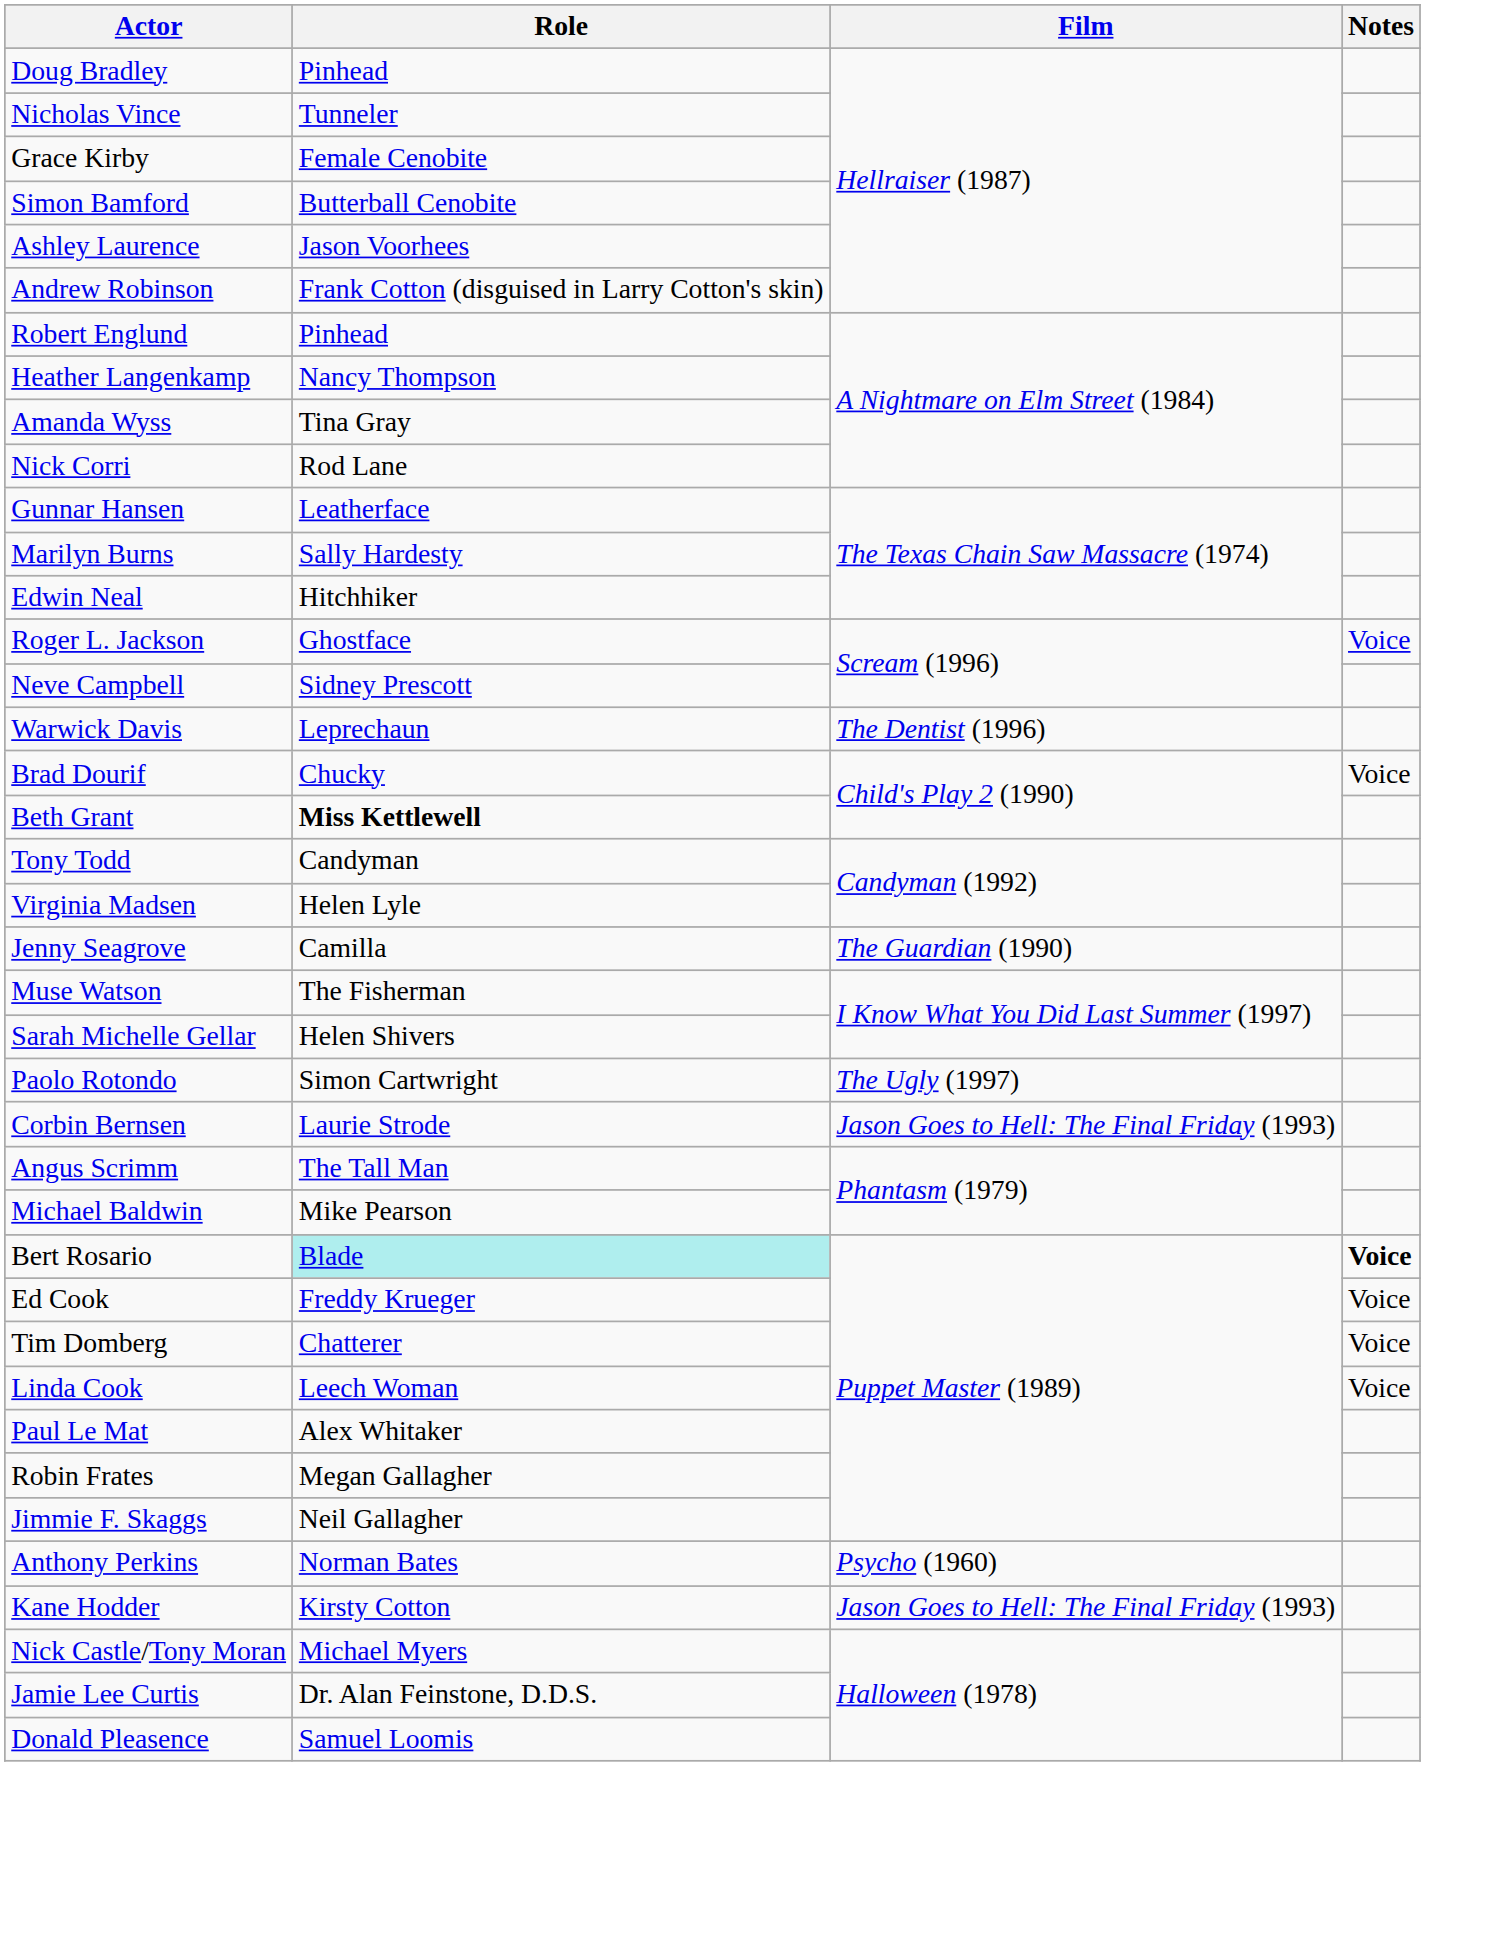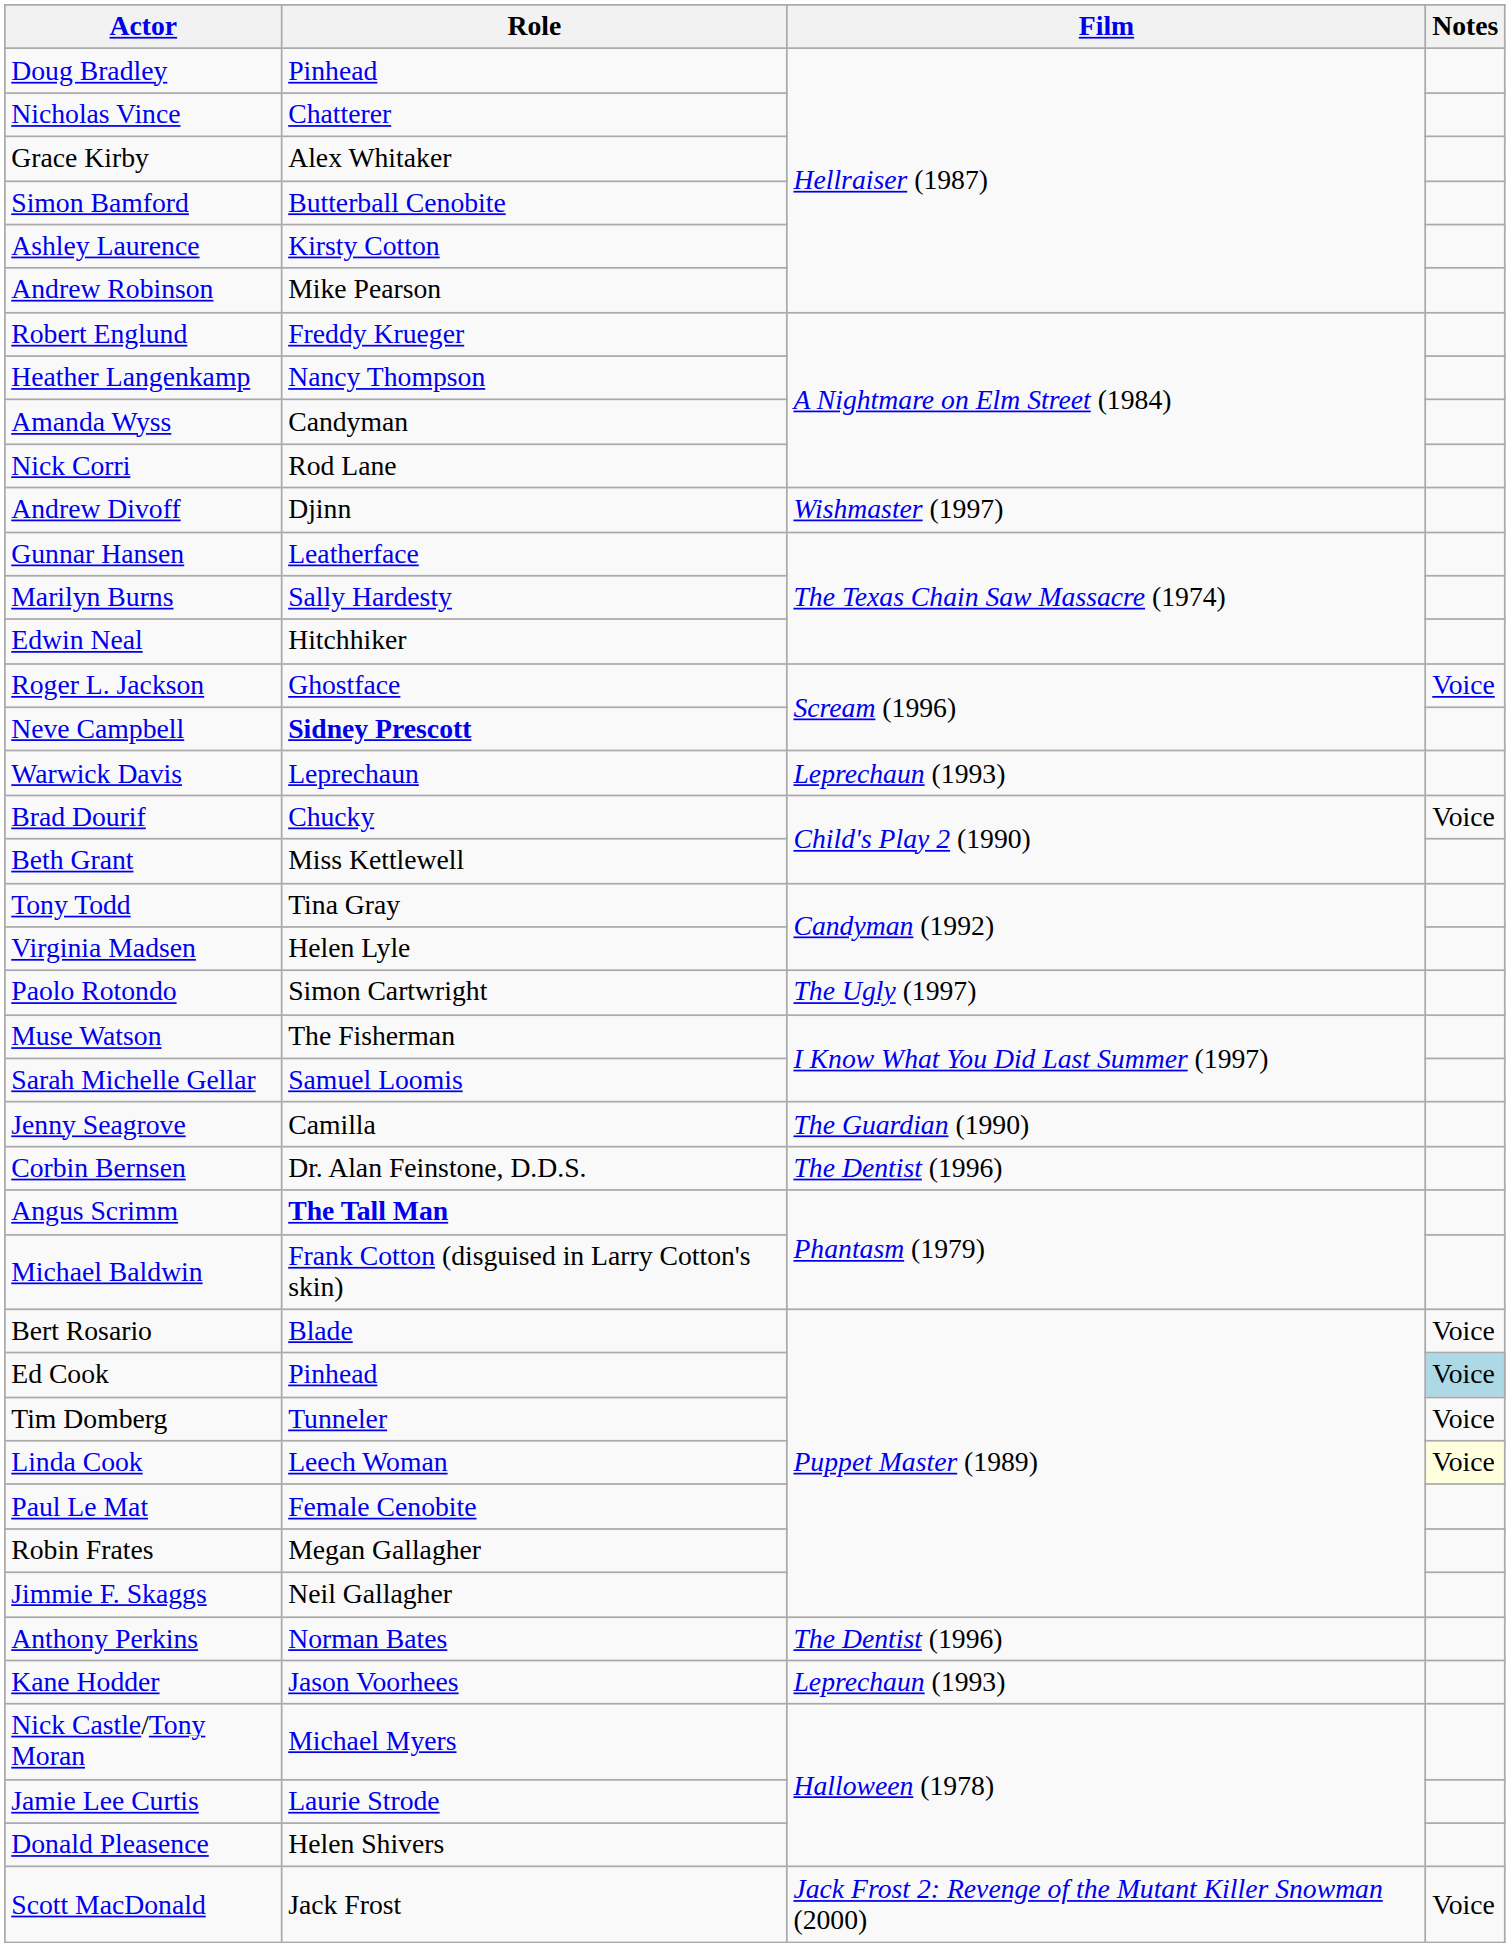Nicholas Vince | Role: Tunneler -> Chatterer
Grace Kirby | Role: Female Cenobite -> Alex Whitaker
Ashley Laurence | Role: Jason Voorhees -> Kirsty Cotton
Andrew Robinson | Role: Frank Cotton (disguised in Larry Cotton's skin) -> Mike Pearson
Robert Englund | Role: Pinhead -> Freddy Krueger
Amanda Wyss | Role: Tina Gray -> Candyman
+ row: Andrew Divoff | Djinn | Wishmaster (1997)
Neve Campbell | Role: normal -> bold
Warwick Davis | Film: The Dentist (1996) -> Leprechaun (1993)
Beth Grant | Role: bold -> normal
Tony Todd | Role: Candyman -> Tina Gray
rows swapped: Paolo Rotondo <-> Jenny Seagrove
Sarah Michelle Gellar | Role: Helen Shivers -> Samuel Loomis
Corbin Bernsen | Role: Laurie Strode -> Dr. Alan Feinstone, D.D.S.
Corbin Bernsen | Film: Jason Goes to Hell: The Final Friday (1993) -> The Dentist (1996)
Angus Scrimm | Role: normal -> bold
Michael Baldwin | Role: Mike Pearson -> Frank Cotton (disguised in Larry Cotton's skin)
Bert Rosario | Role: paleturquoise background -> no background
Bert Rosario | Notes: bold -> normal
Ed Cook | Role: Freddy Krueger -> Pinhead
Ed Cook | Notes: no background -> lightblue background
Tim Domberg | Role: Chatterer -> Tunneler
Linda Cook | Notes: no background -> lightyellow background
Paul Le Mat | Role: Alex Whitaker -> Female Cenobite
Anthony Perkins | Film: Psycho (1960) -> The Dentist (1996)
Kane Hodder | Role: Kirsty Cotton -> Jason Voorhees
Kane Hodder | Film: Jason Goes to Hell: The Final Friday (1993) -> Leprechaun (1993)
Jamie Lee Curtis | Role: Dr. Alan Feinstone, D.D.S. -> Laurie Strode
Donald Pleasence | Role: Samuel Loomis -> Helen Shivers
+ row: Scott MacDonald | Jack Frost | Jack Frost 2: Revenge of the Mutant Killer Snowman (2000) | Voice
